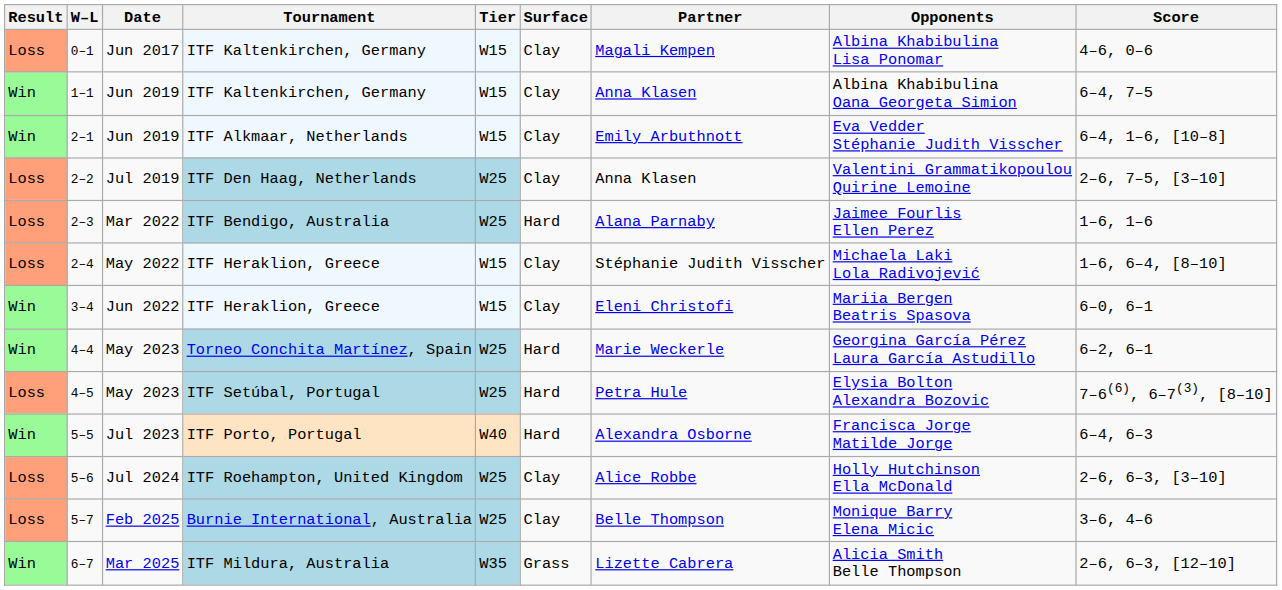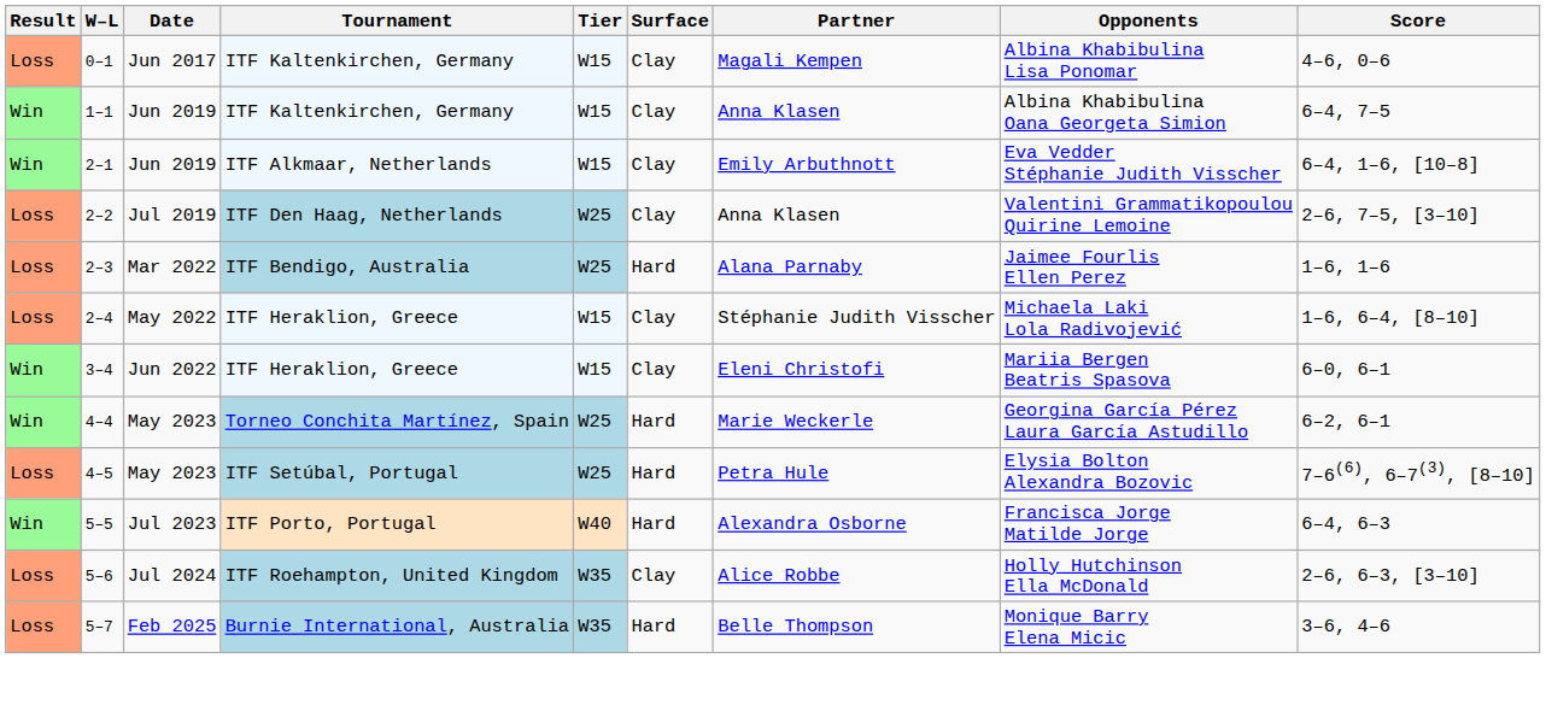5–6 | Tier: W25 -> W35
5–7 | Tier: W25 -> W35
5–7 | Surface: Clay -> Hard
- row: Win | 6–7 | Mar 2025 | ITF Mildura, Australia | W35 | Grass | Lizette Cabrera | Alicia Smith Belle Thompson | 2–6, 6–3, [12–10]
